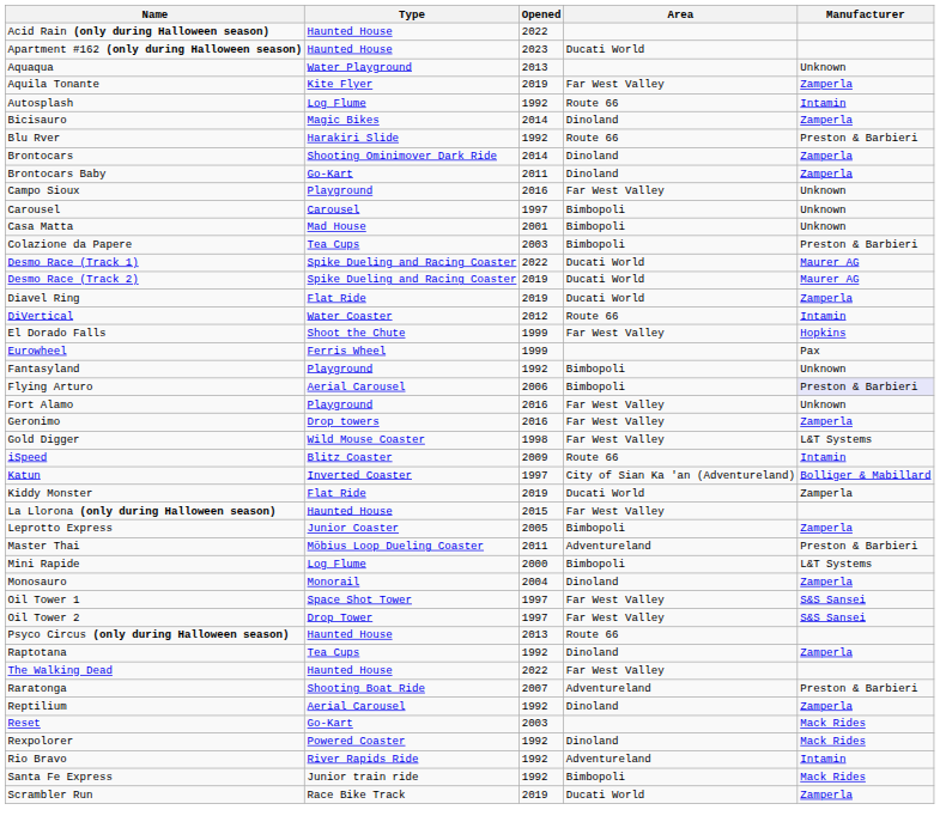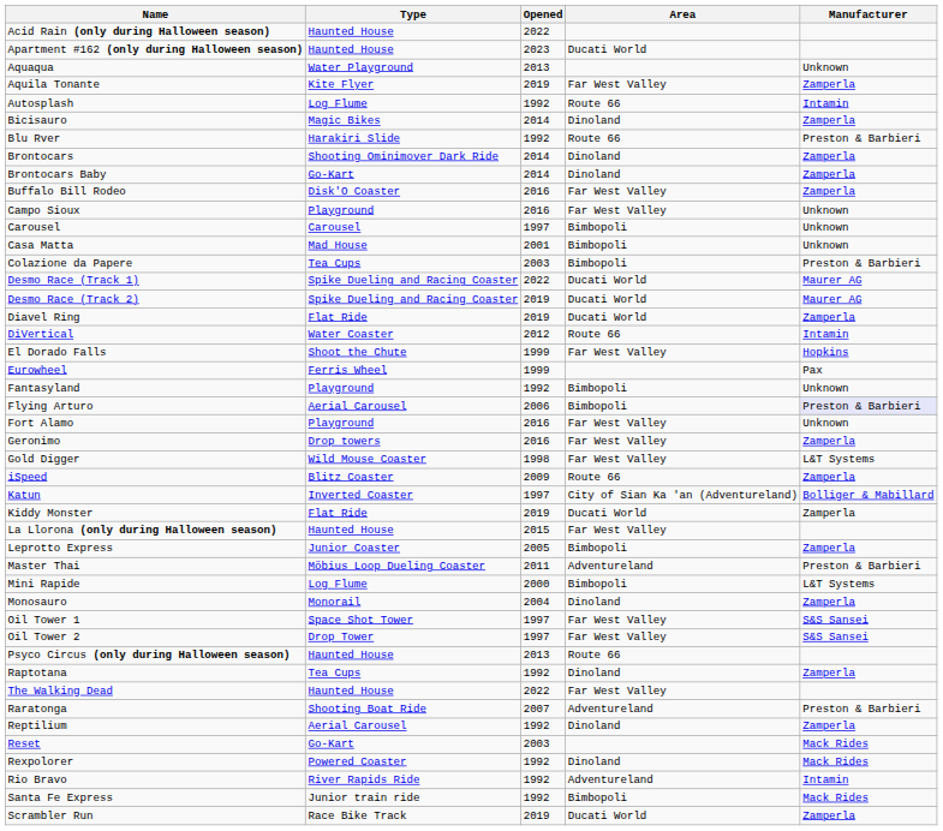Brontocars Baby | Opened: 2011 -> 2014
+ row: Buffalo Bill Rodeo | Disk'O Coaster | 2016 | Far West Valley | Zamperla
iSpeed | Manufacturer: Intamin -> Zamperla
